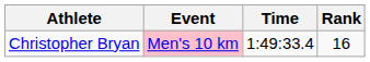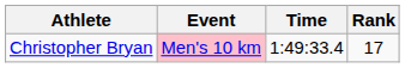Christopher Bryan | Rank: 16 -> 17
